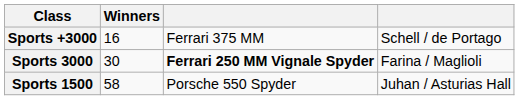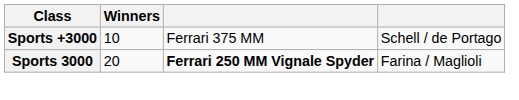Sports +3000 | Winners: 16 -> 10
Sports 3000 | Winners: 30 -> 20
- row: Sports 1500 | 58 | Porsche 550 Spyder | Juhan / Asturias Hall
